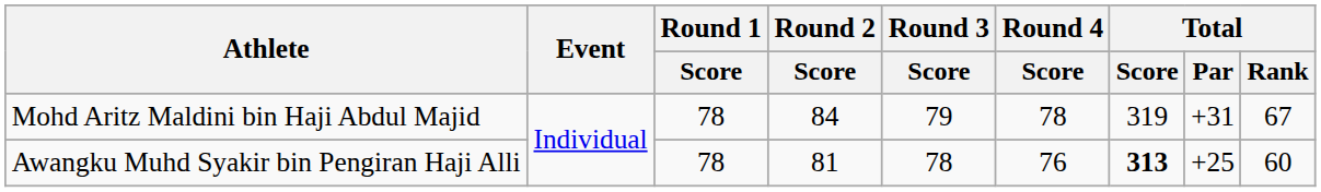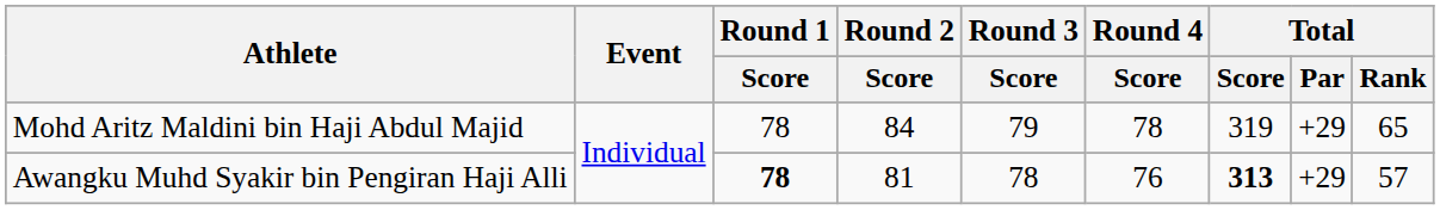Mohd Aritz Maldini bin Haji Abdul Majid | Total / Par: +31 -> +29
Mohd Aritz Maldini bin Haji Abdul Majid | Total / Rank: 67 -> 65
Awangku Muhd Syakir bin Pengiran Haji Alli | Round 1 / Score: normal -> bold
Awangku Muhd Syakir bin Pengiran Haji Alli | Total / Par: +25 -> +29
Awangku Muhd Syakir bin Pengiran Haji Alli | Total / Rank: 60 -> 57
